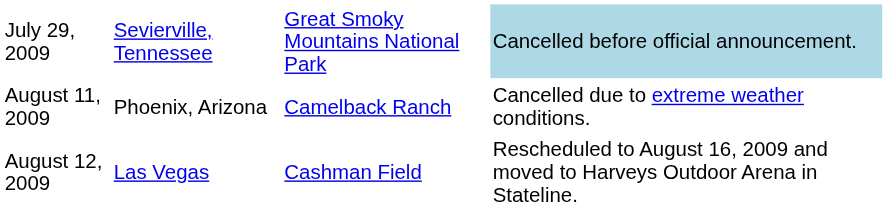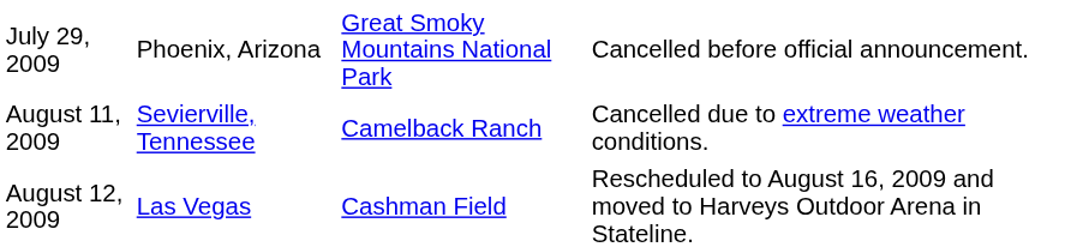July 29, 2009 | column 2: Sevierville, Tennessee -> Phoenix, Arizona
July 29, 2009 | column 4: lightblue background -> no background
August 11, 2009 | column 2: Phoenix, Arizona -> Sevierville, Tennessee
